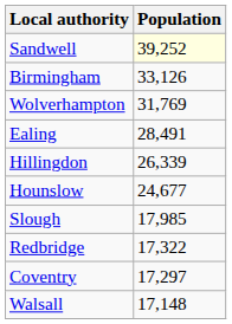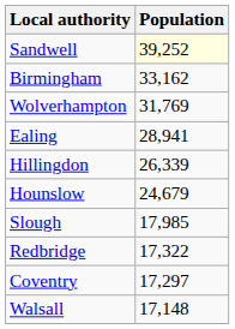Birmingham | Population: 33,126 -> 33,162
Ealing | Population: 28,491 -> 28,941
Hounslow | Population: 24,677 -> 24,679
